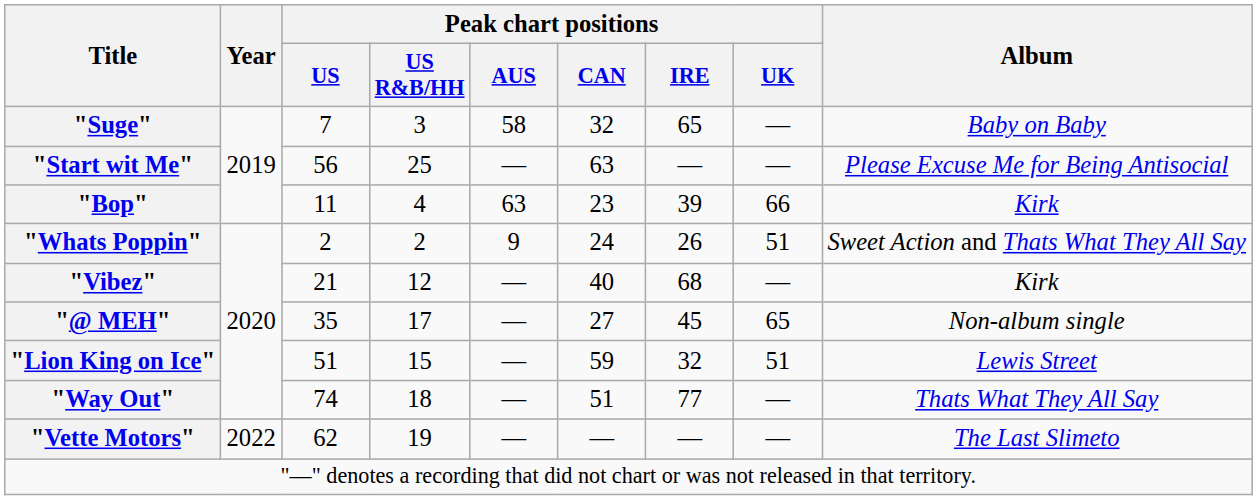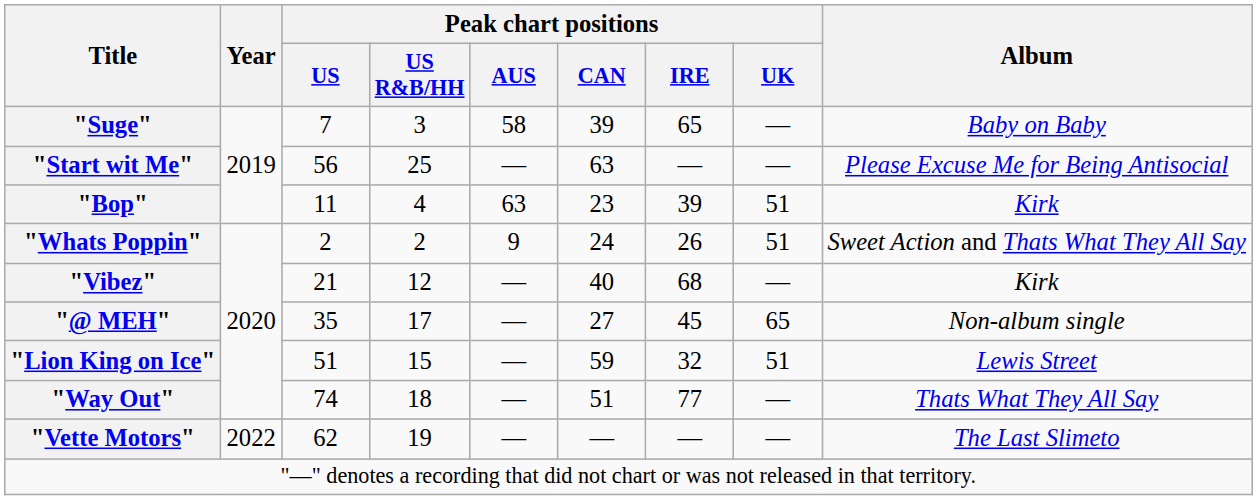"Suge" | Peak chart positions / CAN: 32 -> 39
"Bop" | Peak chart positions / UK: 66 -> 51
